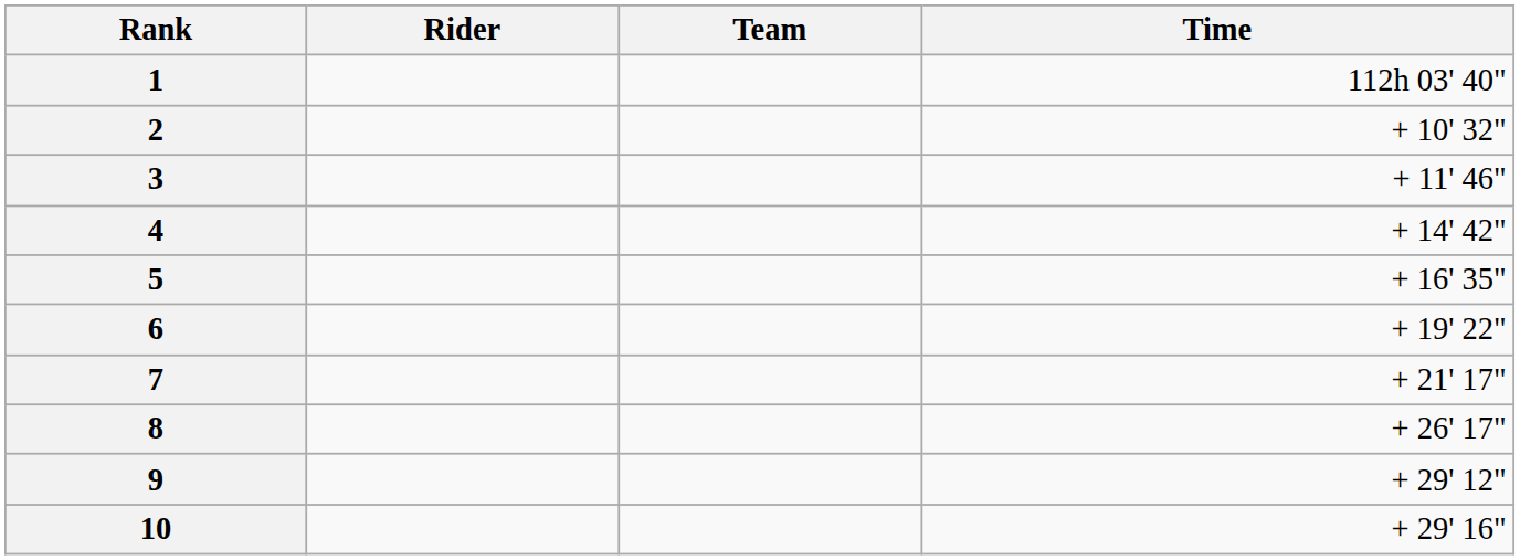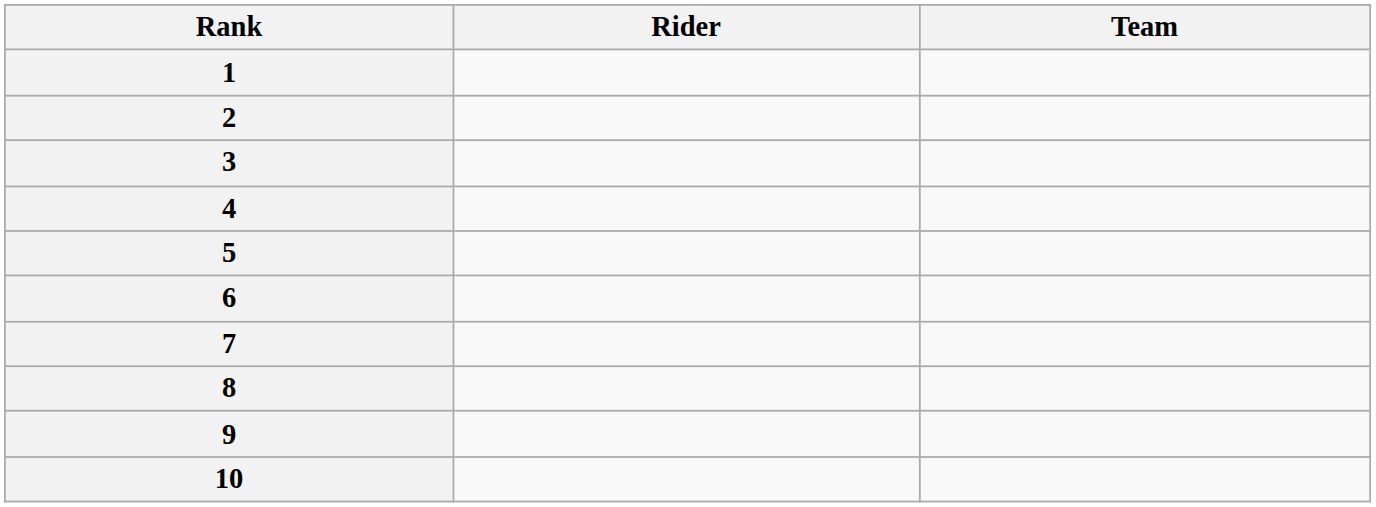- column: Time | 112h 03' 40" | + 10' 32" | + 11' 46" | + 14' 42" | + 16' 35" | + 19' 22" | + 21' 17" | + 26' 17" | + 29' 12" | + 29' 16"
